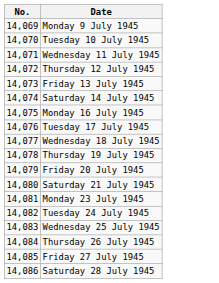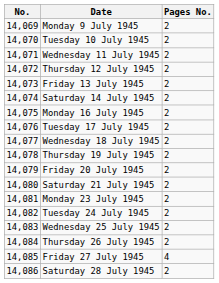+ column: Pages No. | 2 | 2 | 2 | 2 | 2 | 2 | 2 | 2 | 2 | 2 | 2 | 2 | 2 | 2 | 2 | 2 | 4 | 2
